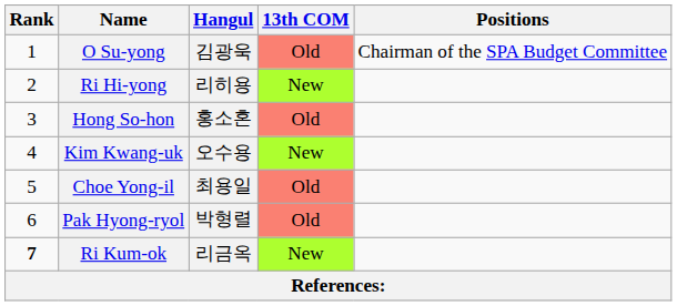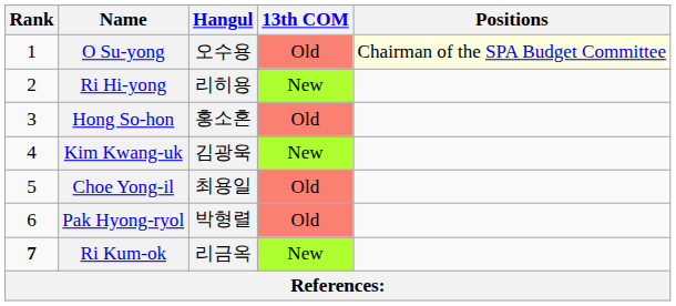O Su-yong | Hangul: 김광욱 -> 오수용
O Su-yong | Positions: no background -> lightyellow background
Kim Kwang-uk | Hangul: 오수용 -> 김광욱
